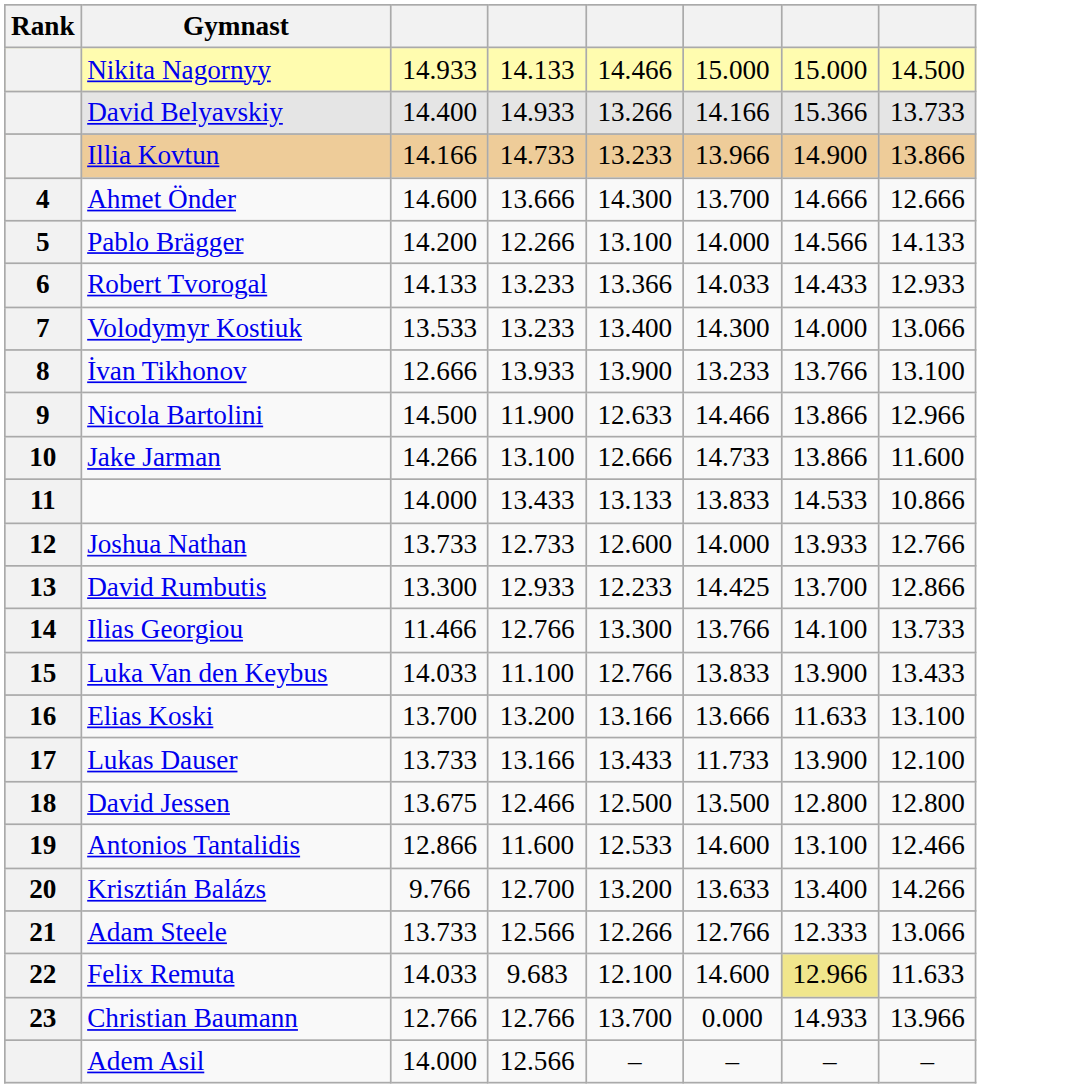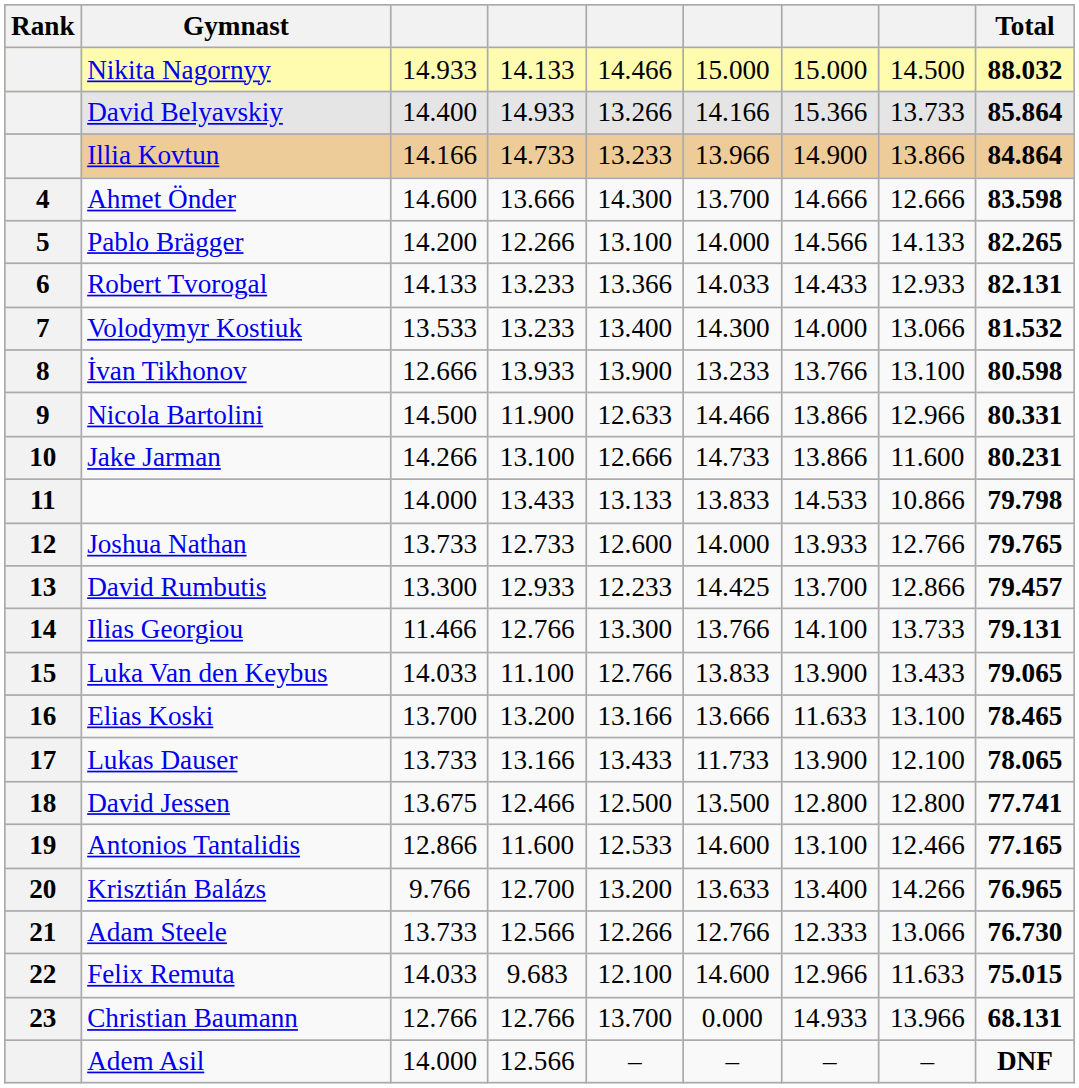+ column: Total | 88.032 | 85.864 | 84.864 | 83.598 | 82.265 | 82.131 | 81.532 | 80.598 | 80.331 | 80.231 | 79.798 | 79.765 | 79.457 | 79.131 | 79.065 | 78.465 | 78.065 | 77.741 | 77.165 | 76.965 | 76.730 | 75.015 | 68.131 | DNF
Felix Remuta | column 7: khaki background -> no background
